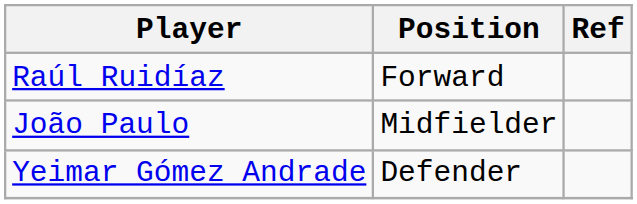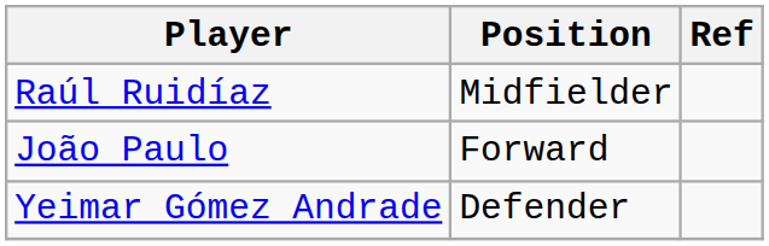Raúl Ruidíaz | Position: Forward -> Midfielder
João Paulo | Position: Midfielder -> Forward
